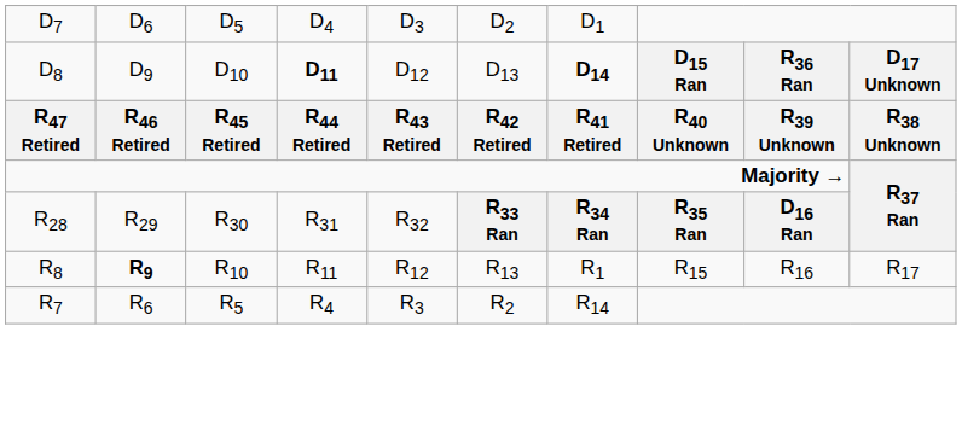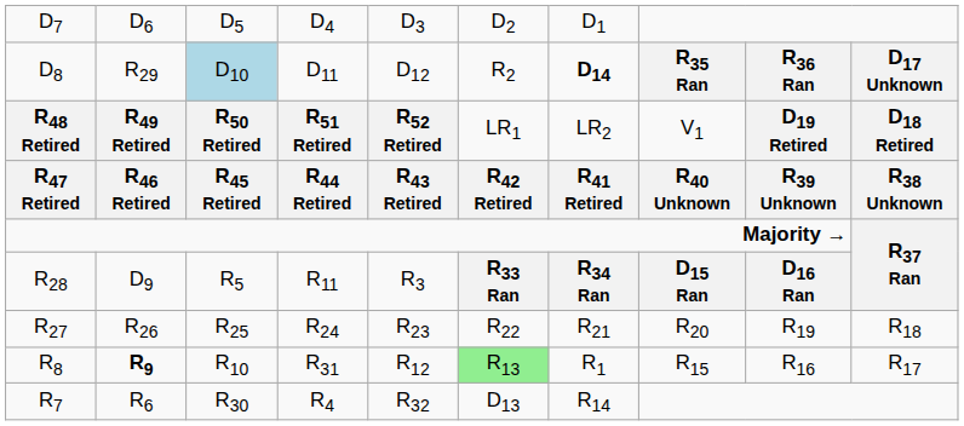D8 | column 2: D9 -> R29
D8 | column 3: no background -> lightblue background
D8 | column 4: bold -> normal
D8 | column 6: D13 -> R2
D8 | column 8: D15 Ran -> R35 Ran
+ row: R48 Retired | R49 Retired | R50 Retired | R51 Retired | R52 Retired | LR1 | LR2 | V1 | D19 Retired | D18 Retired
R28 | column 2: R29 -> D9
R28 | column 3: R30 -> R5
R28 | column 4: R31 -> R11
R28 | column 5: R32 -> R3
R28 | column 8: R35 Ran -> D15 Ran
+ row: R27 | R26 | R25 | R24 | R23 | R22 | R21 | R20 | R19 | R18
R8 | column 4: R11 -> R31
R8 | column 6: no background -> lightgreen background
R7 | column 3: R5 -> R30
R7 | column 5: R3 -> R32
R7 | column 6: R2 -> D13
